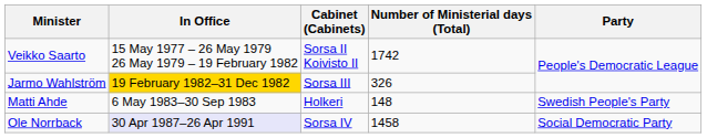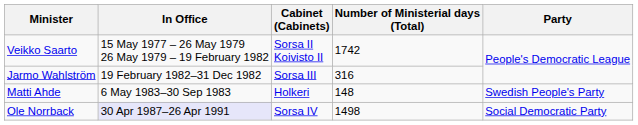Jarmo Wahlström | In Office: gold background -> no background
Jarmo Wahlström | Number of Ministerial days (Total): 326 -> 316
Ole Norrback | Number of Ministerial days (Total): 1458 -> 1498
